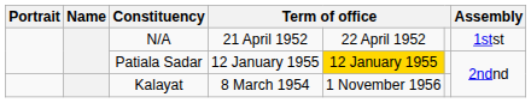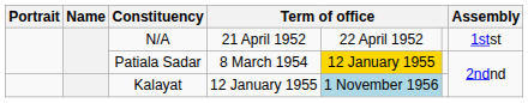Patiala Sadar | column 4: 12 January 1955 -> 8 March 1954
Kalayat | column 4: 8 March 1954 -> 12 January 1955
Kalayat | column 5: no background -> lightblue background
